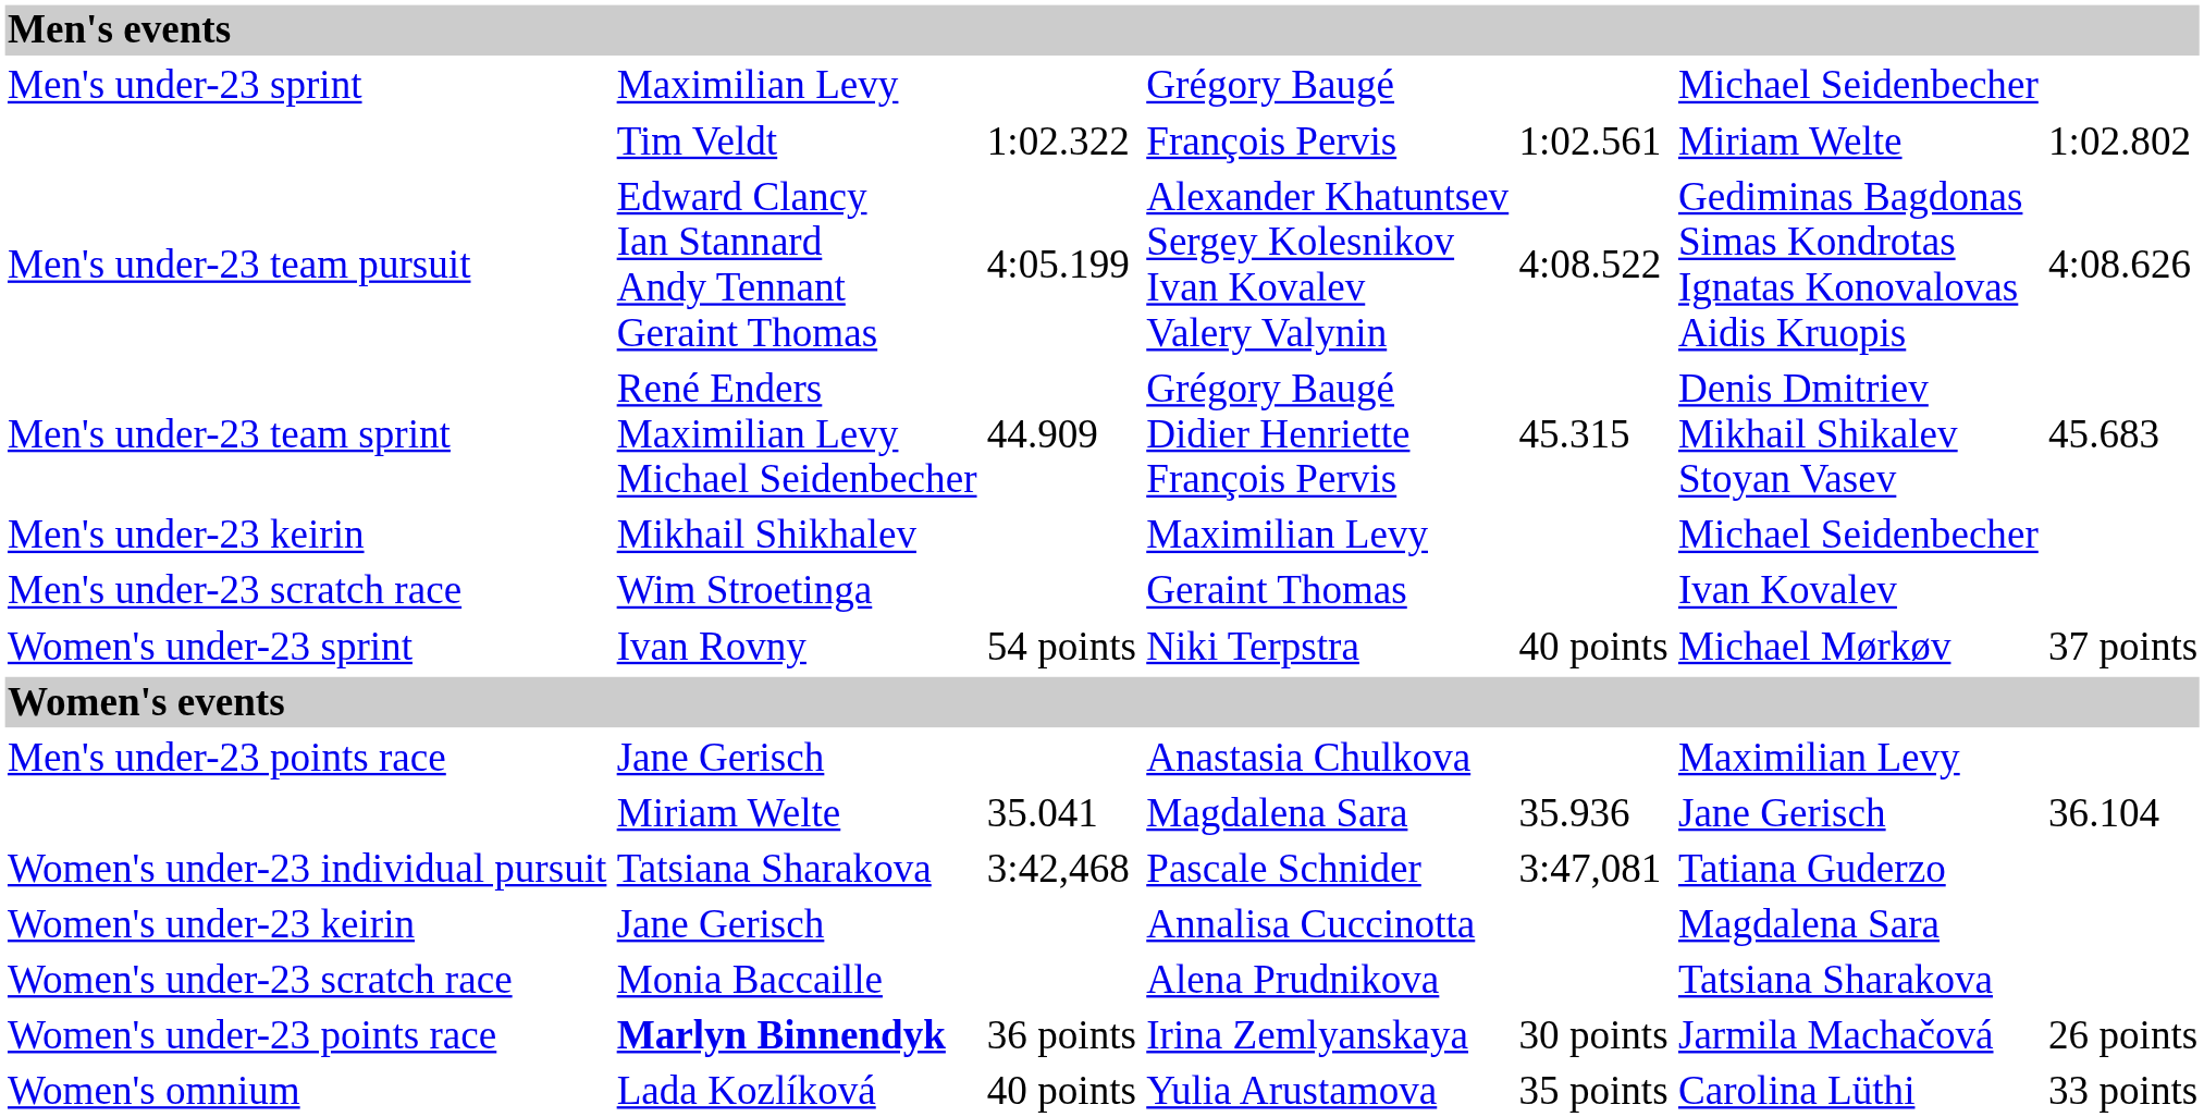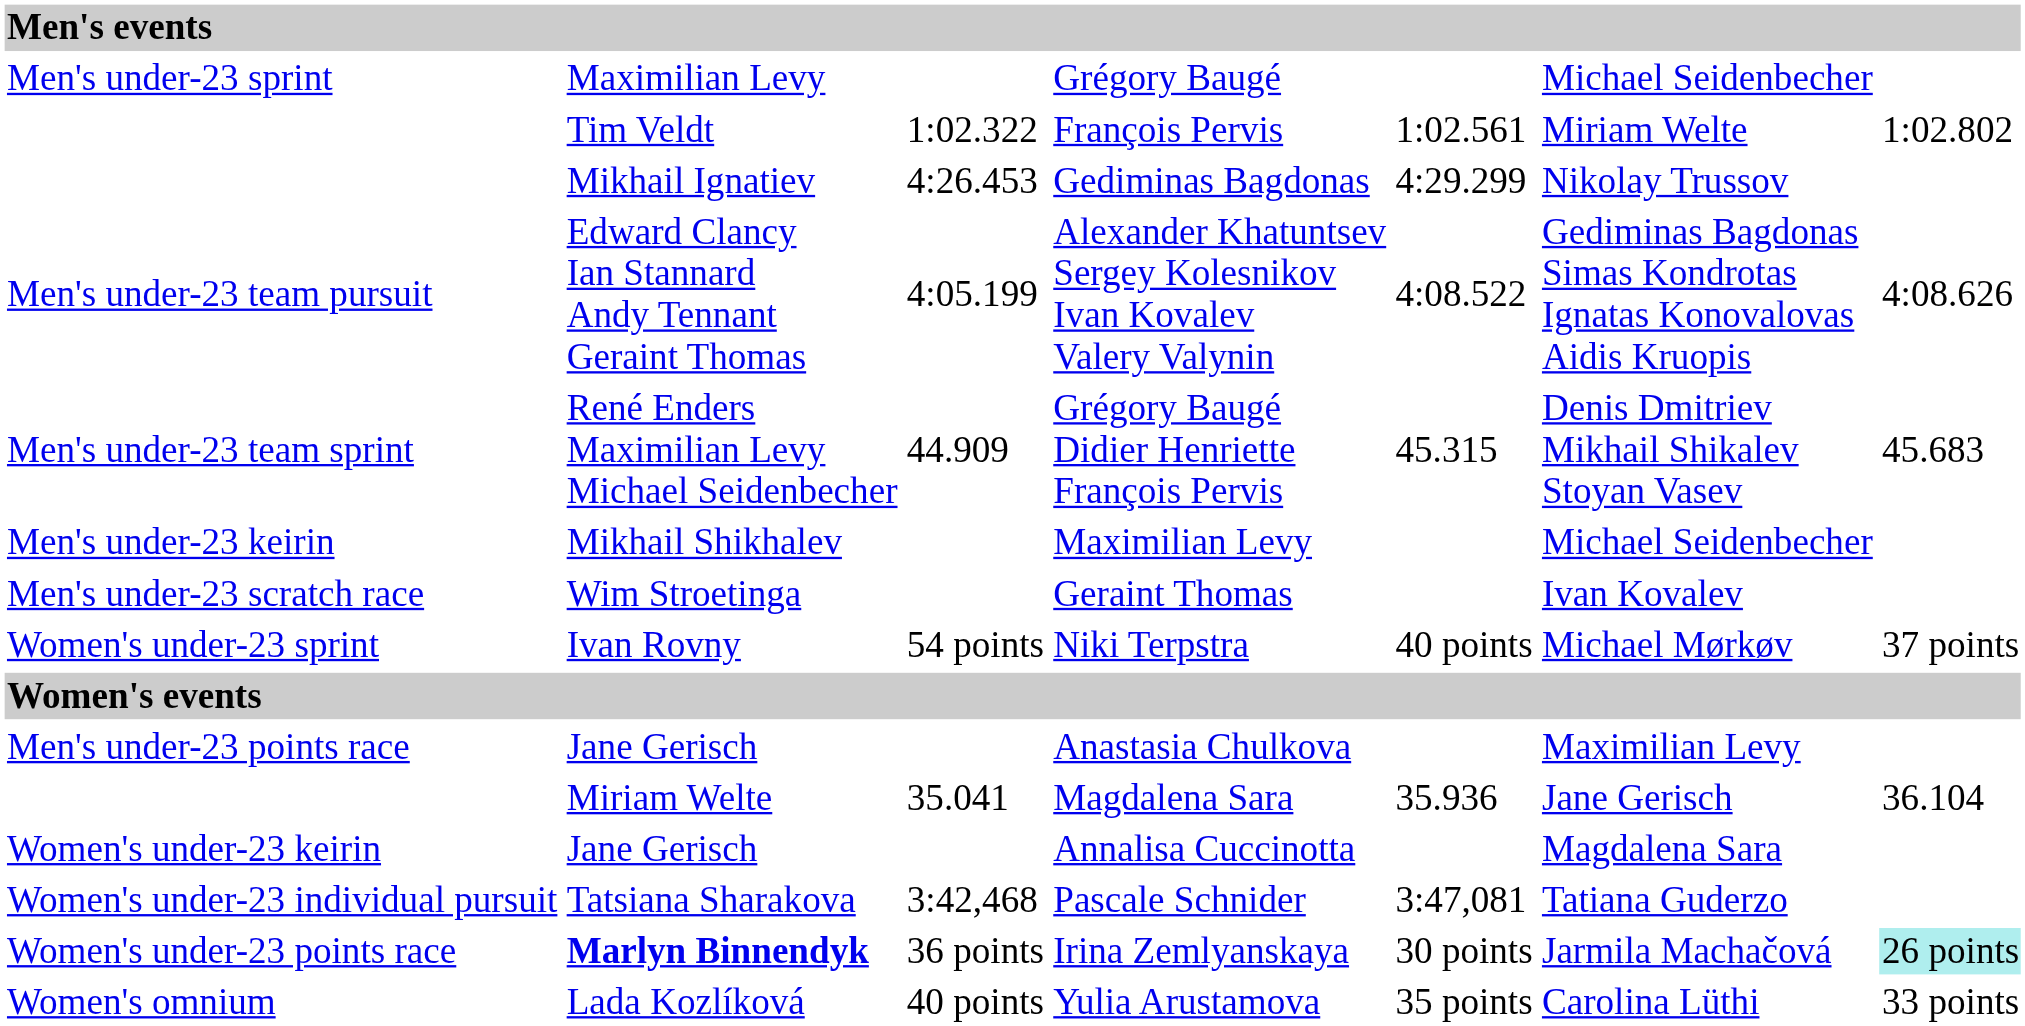+ row: Mikhail Ignatiev | 4:26.453 | Gediminas Bagdonas | 4:29.299 | Nikolay Trussov
rows swapped: Pascale Schnider <-> Annalisa Cuccinotta
- row: Women's under-23 scratch race | Monia Baccaille | Alena Prudnikova | Tatsiana Sharakova
Irina Zemlyanskaya | column 7: no background -> paleturquoise background
